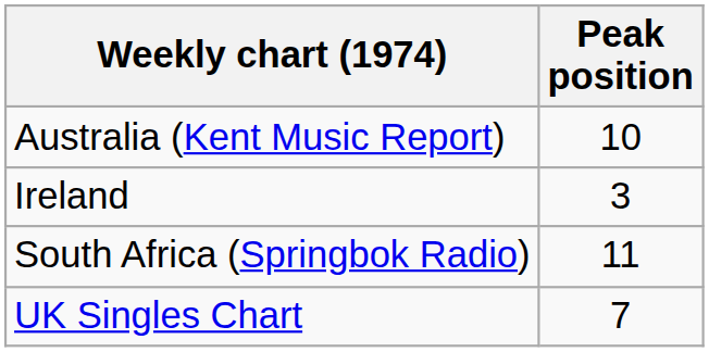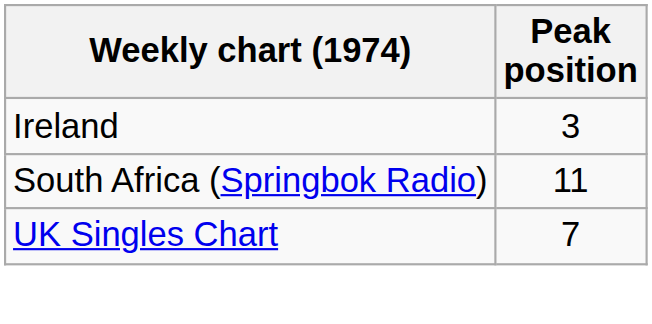- row: Australia (Kent Music Report) | 10
